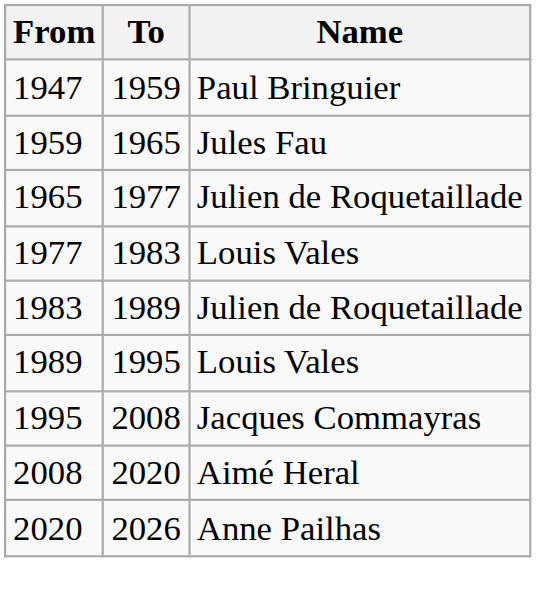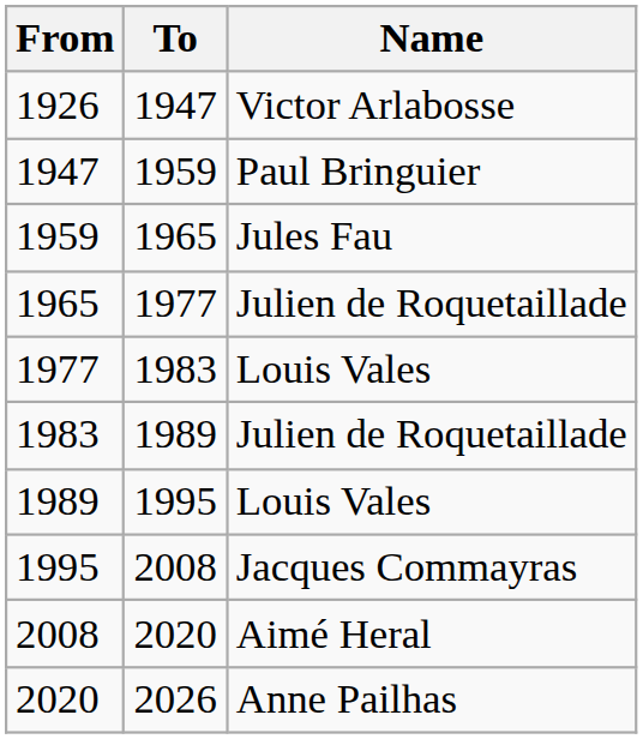+ row: 1926 | 1947 | Victor Arlabosse
